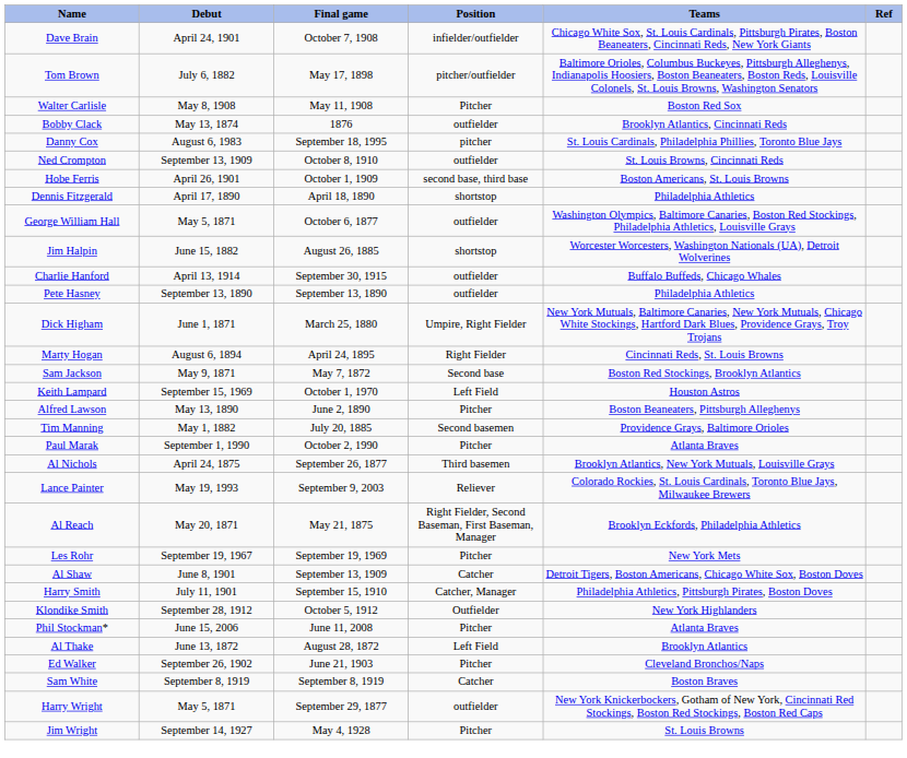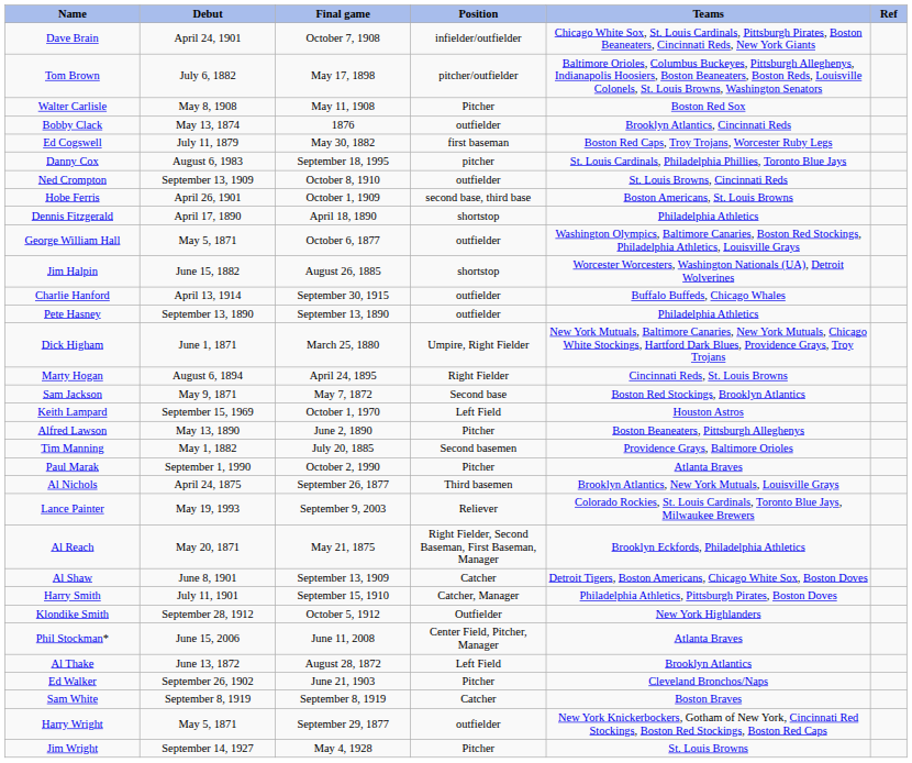+ row: Ed Cogswell | July 11, 1879 | May 30, 1882 | first baseman | Boston Red Caps, Troy Trojans, Worcester Ruby Legs
- row: Les Rohr | September 19, 1967 | September 19, 1969 | Pitcher | New York Mets
Phil Stockman* | Position: Pitcher -> Center Field, Pitcher, Manager
